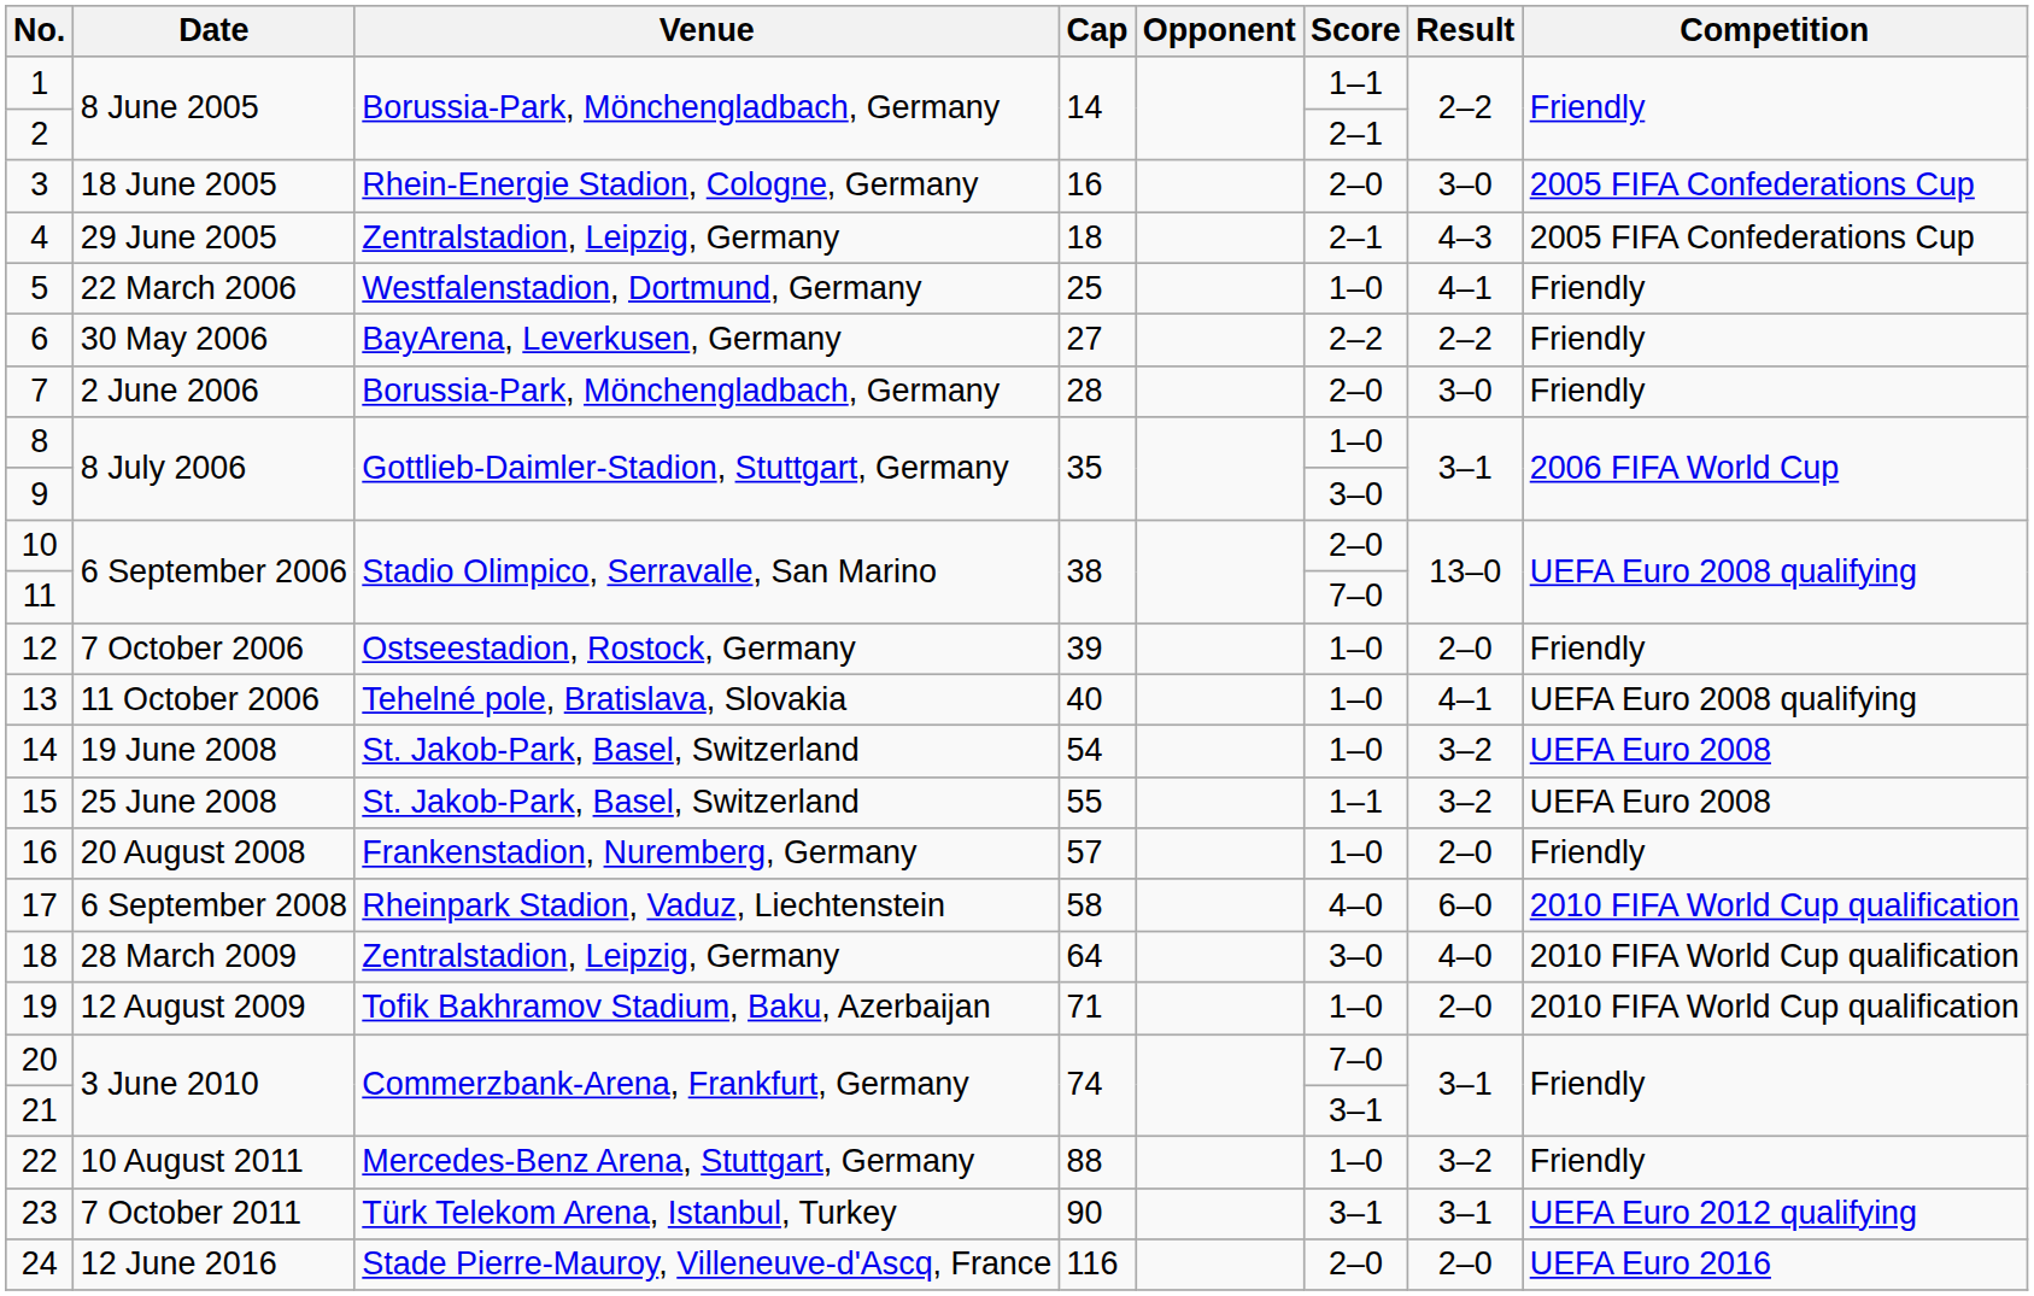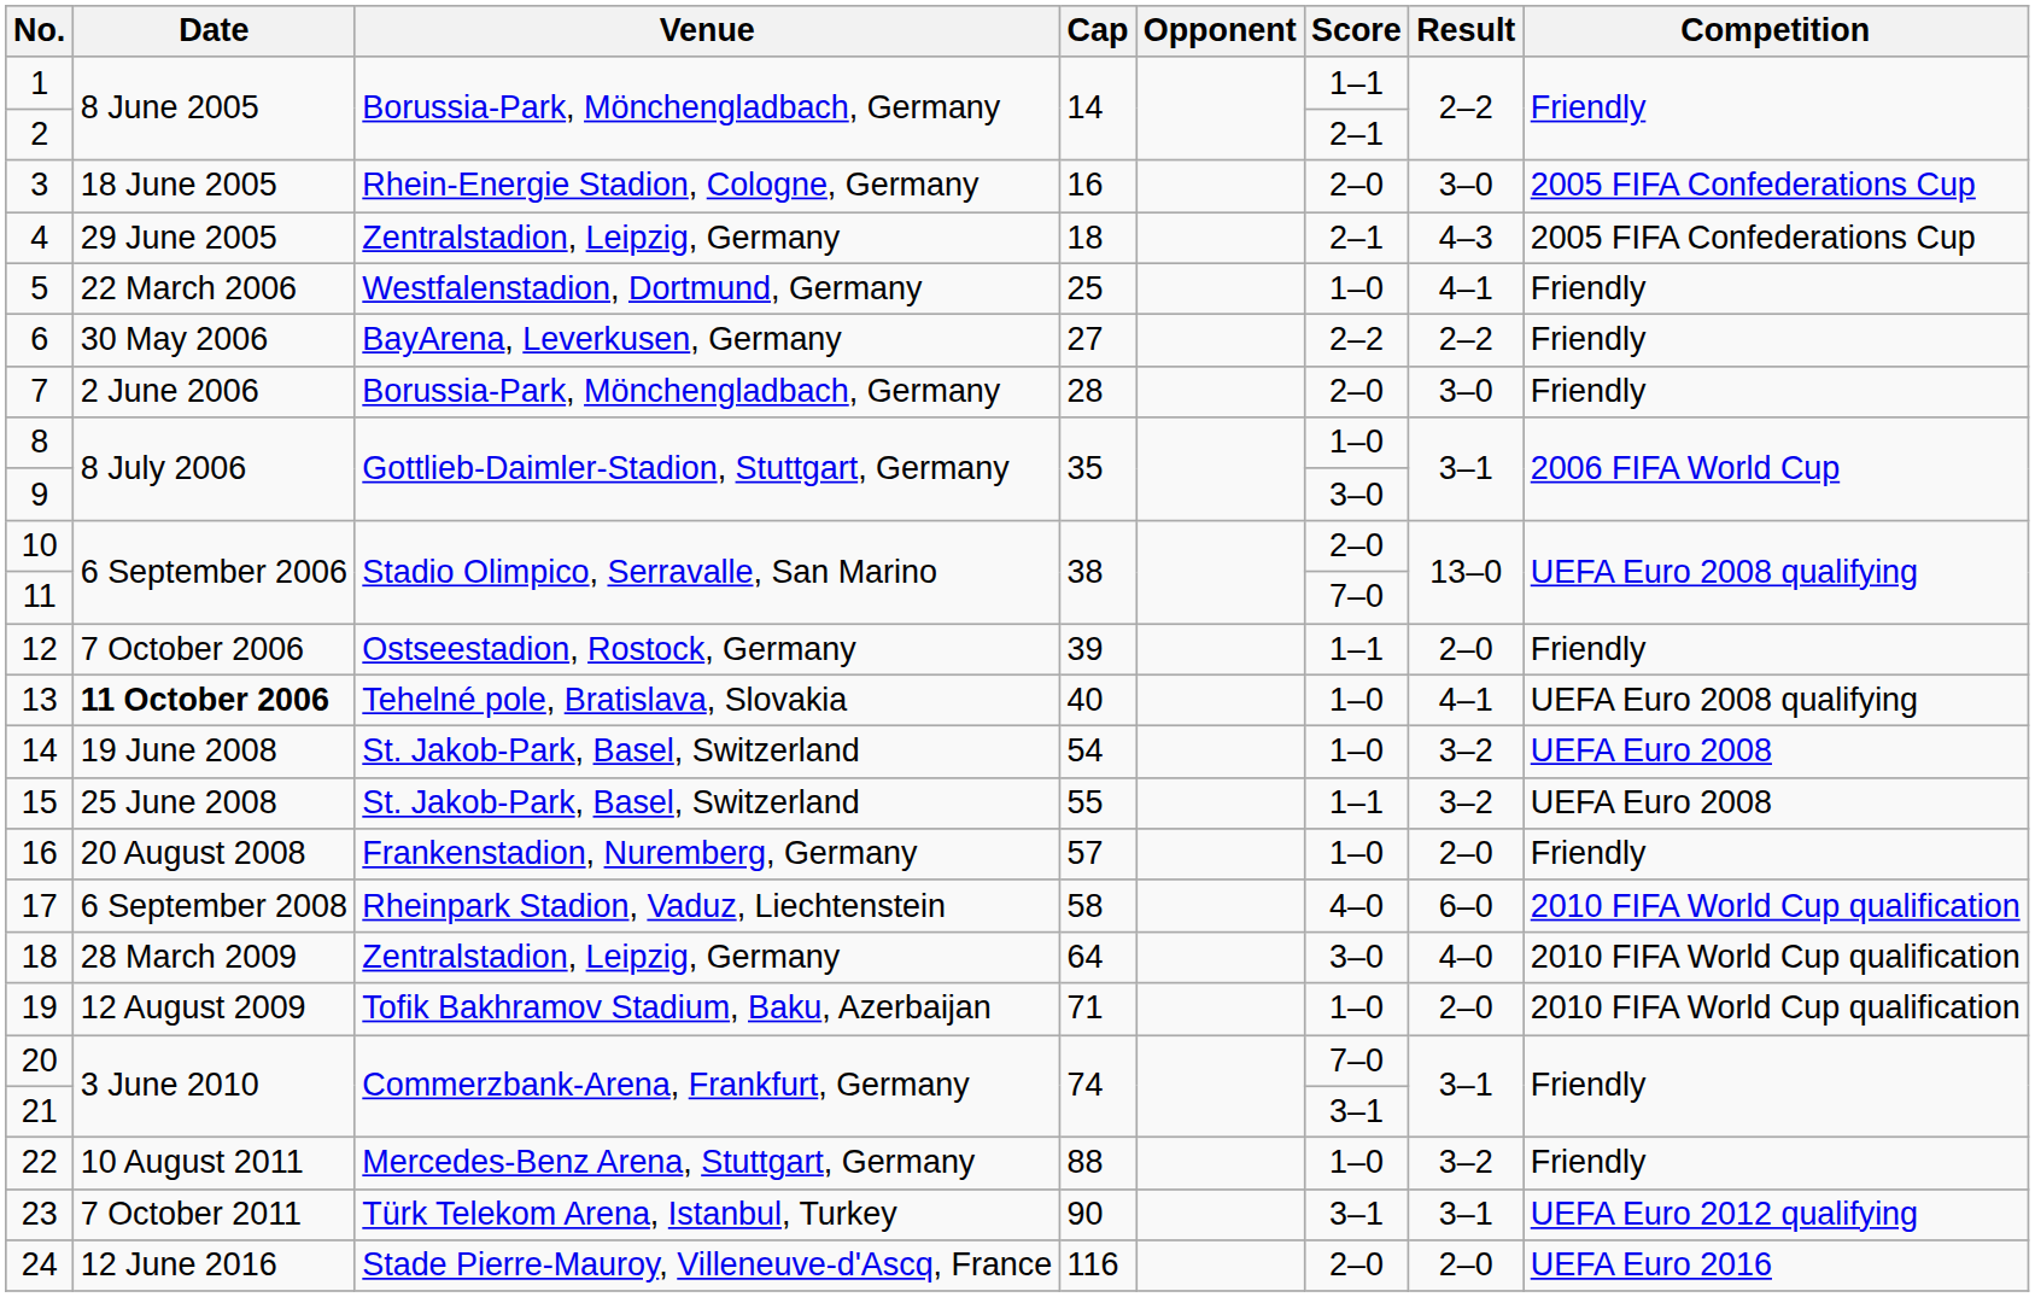12 | Score: 1–0 -> 1–1
13 | Date: normal -> bold
